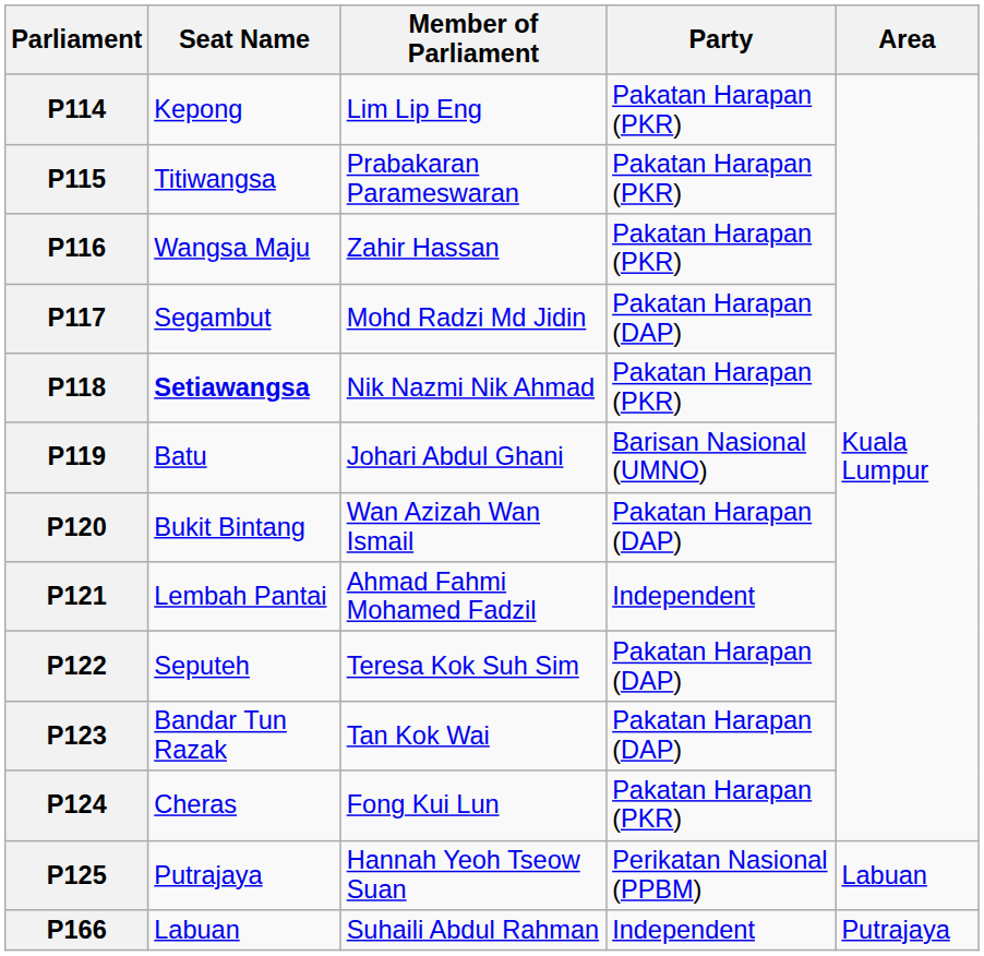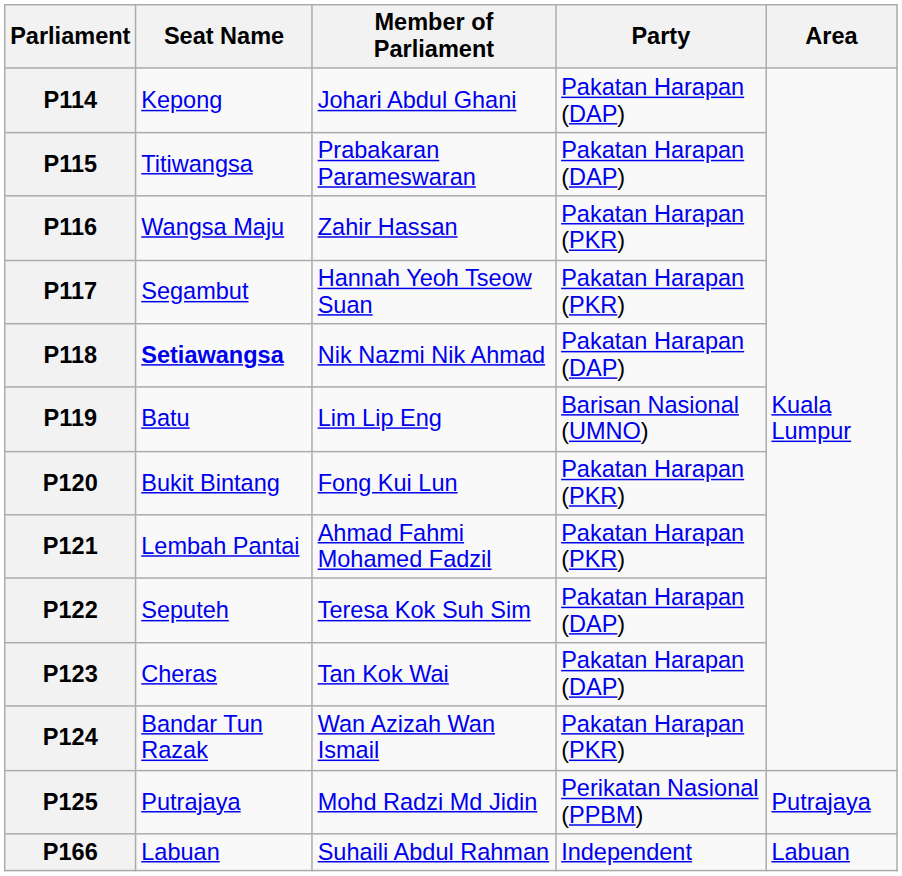P114 | Member of Parliament: Lim Lip Eng -> Johari Abdul Ghani
P114 | Party: Pakatan Harapan (PKR) -> Pakatan Harapan (DAP)
P115 | Party: Pakatan Harapan (PKR) -> Pakatan Harapan (DAP)
P117 | Member of Parliament: Mohd Radzi Md Jidin -> Hannah Yeoh Tseow Suan
P117 | Party: Pakatan Harapan (DAP) -> Pakatan Harapan (PKR)
P118 | Party: Pakatan Harapan (PKR) -> Pakatan Harapan (DAP)
P119 | Member of Parliament: Johari Abdul Ghani -> Lim Lip Eng
P120 | Member of Parliament: Wan Azizah Wan Ismail -> Fong Kui Lun
P120 | Party: Pakatan Harapan (DAP) -> Pakatan Harapan (PKR)
P121 | Party: Independent -> Pakatan Harapan (PKR)
P123 | Seat Name: Bandar Tun Razak -> Cheras
P124 | Seat Name: Cheras -> Bandar Tun Razak
P124 | Member of Parliament: Fong Kui Lun -> Wan Azizah Wan Ismail
P125 | Member of Parliament: Hannah Yeoh Tseow Suan -> Mohd Radzi Md Jidin
P125 | Area: Labuan -> Putrajaya
P166 | Area: Putrajaya -> Labuan
